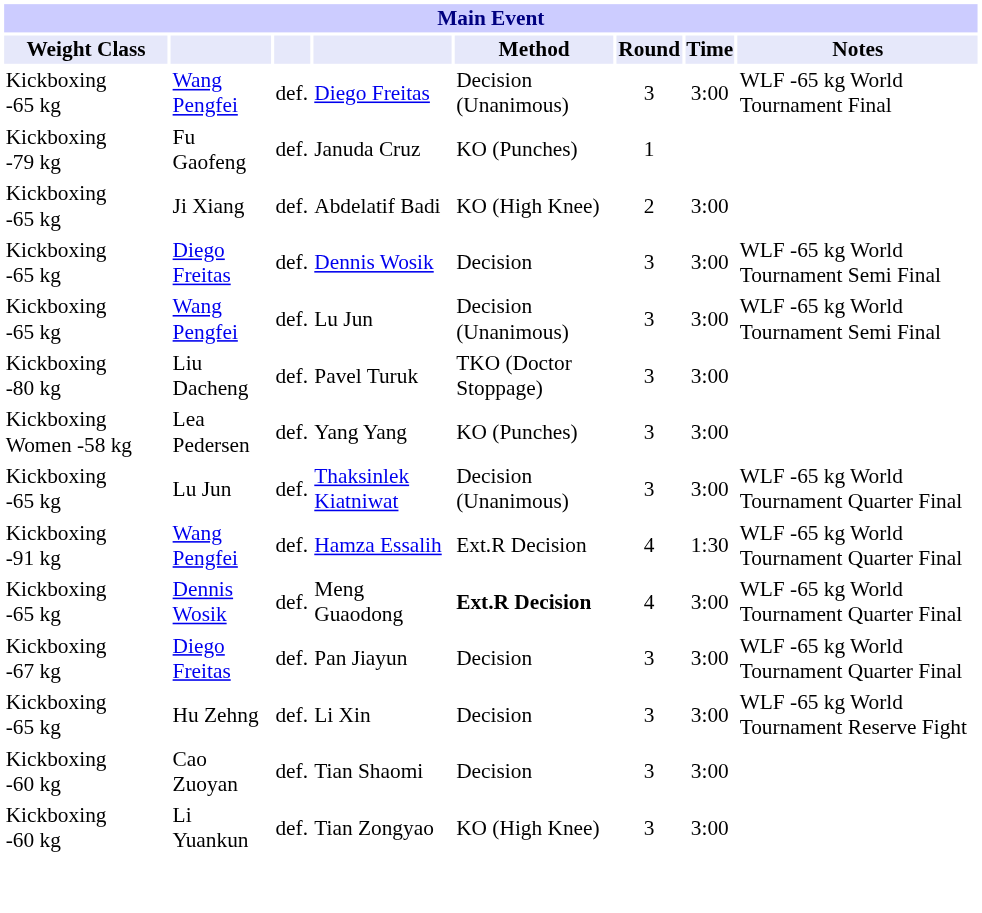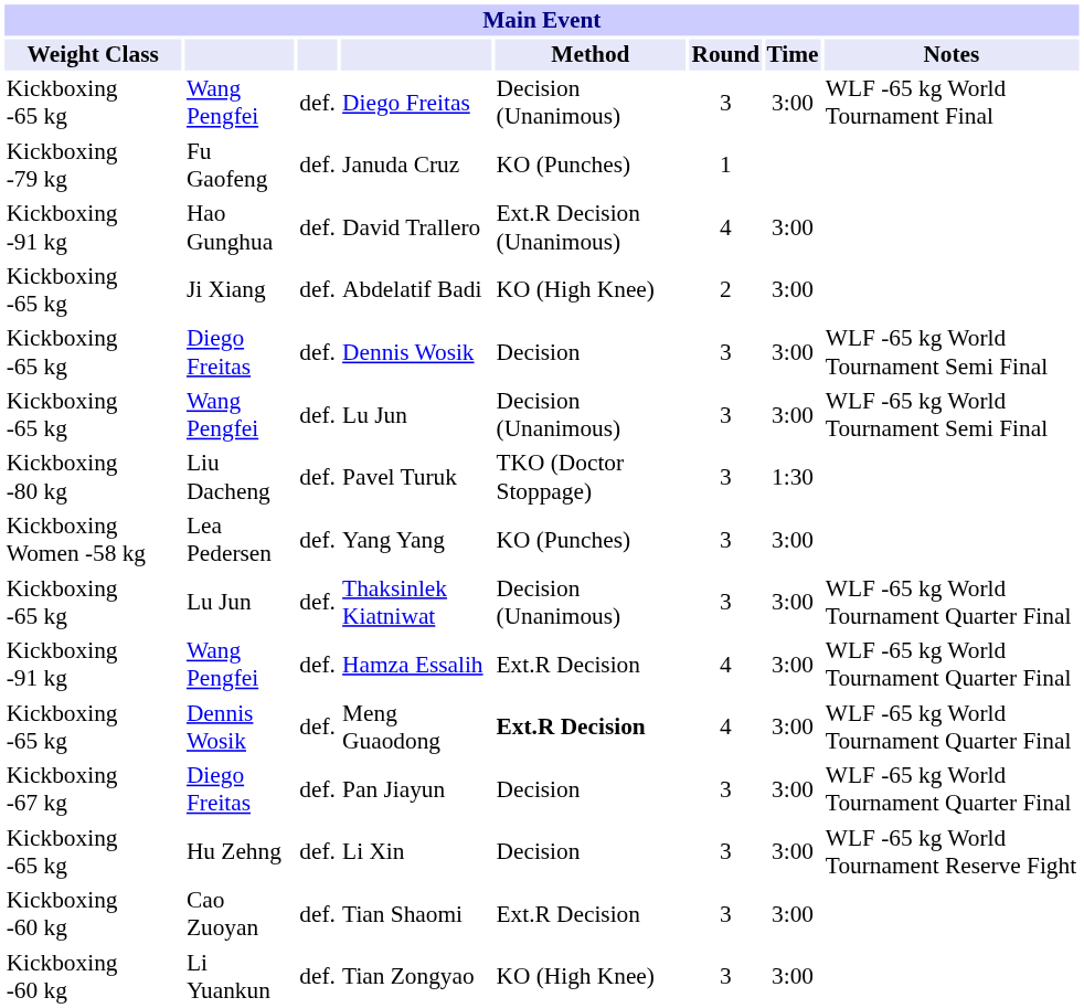+ row: Kickboxing -91 kg | Hao Gunghua | def. | David Trallero | Ext.R Decision (Unanimous) | 4 | 3:00
Pavel Turuk | Time: 3:00 -> 1:30
Hamza Essalih | Time: 1:30 -> 3:00
Tian Shaomi | Method: Decision -> Ext.R Decision
